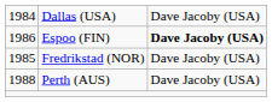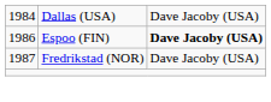Fredrikstad (NOR) | column 1: 1985 -> 1987
- row: 1988 | Perth (AUS) | Dave Jacoby (USA)
